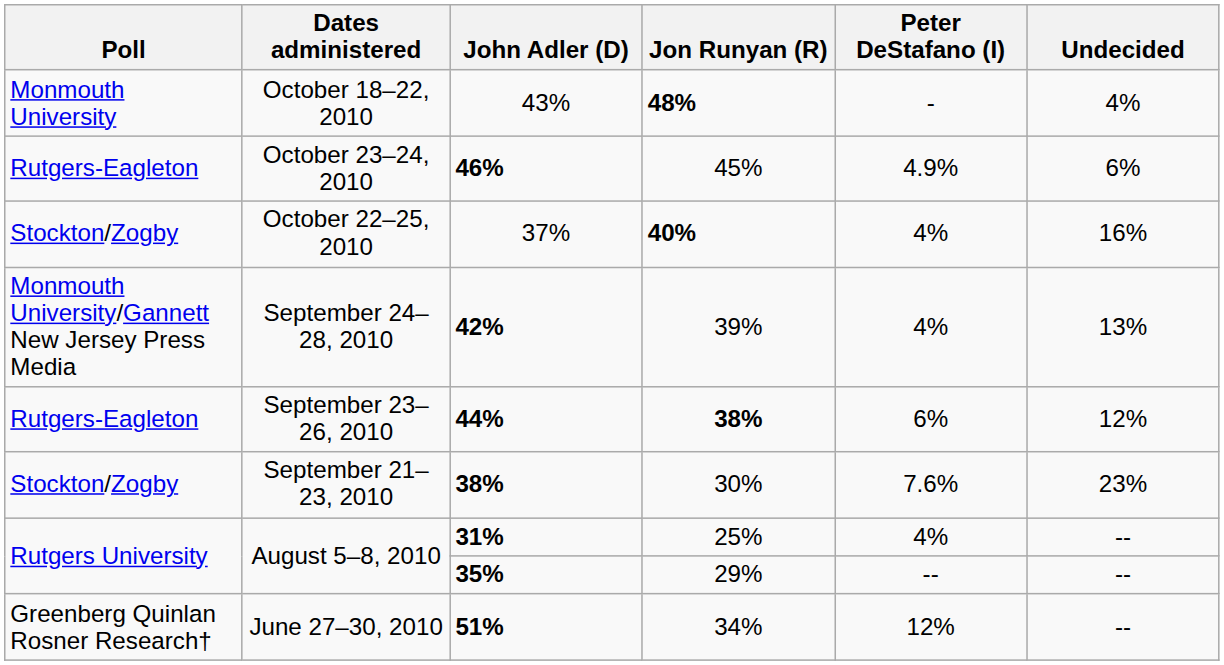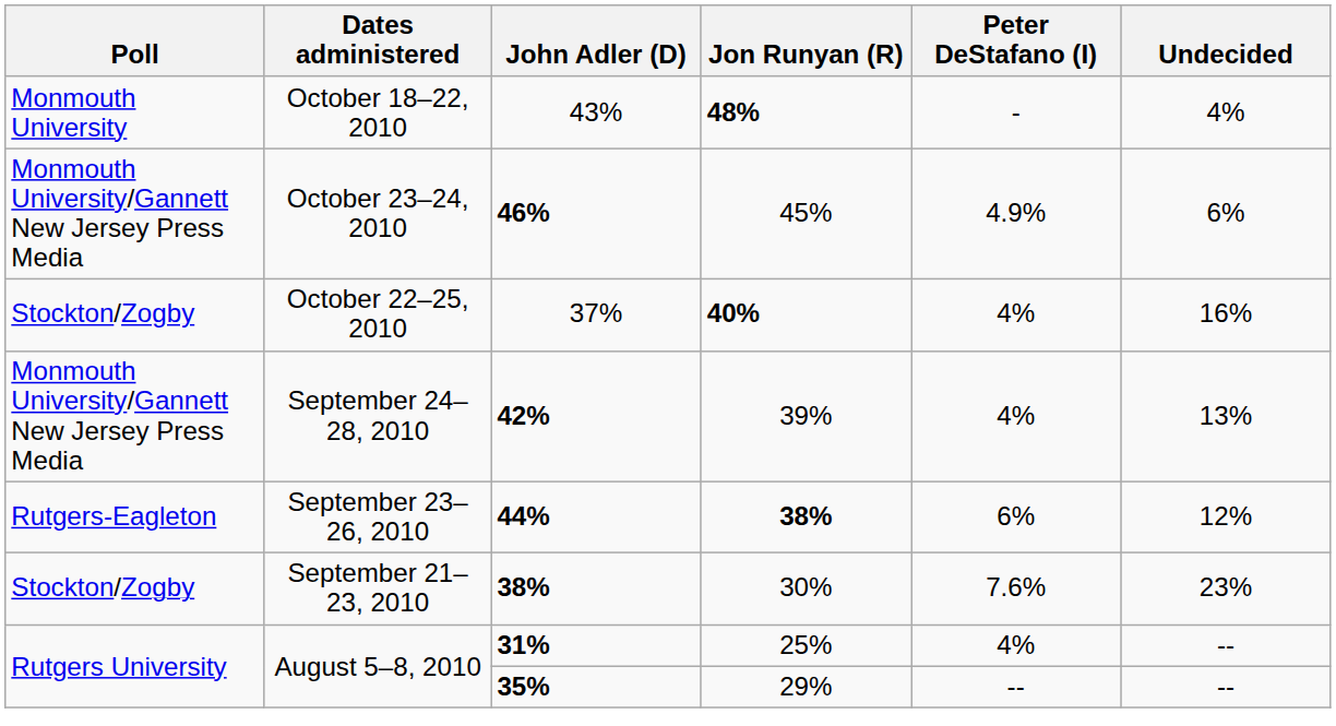46% | Poll: Rutgers-Eagleton -> Monmouth University/Gannett New Jersey Press Media
- row: Greenberg Quinlan Rosner Research† | June 27–30, 2010 | 51% | 34% | 12% | --
